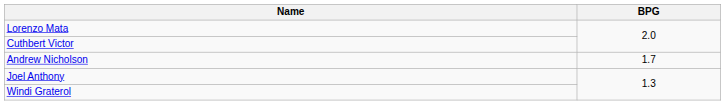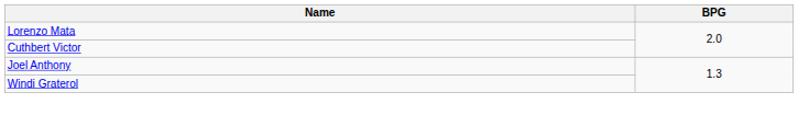- row: Andrew Nicholson | 1.7
